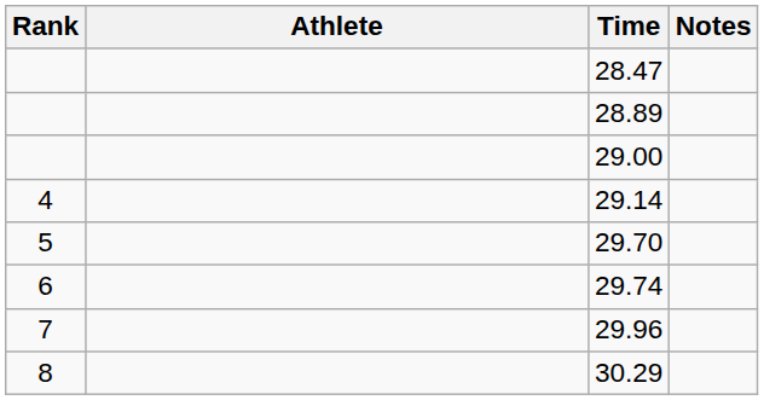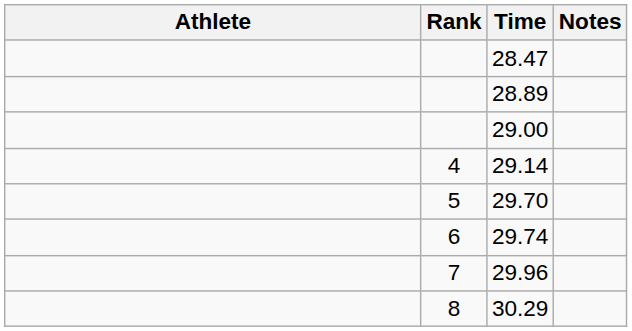columns swapped: Rank <-> Athlete
